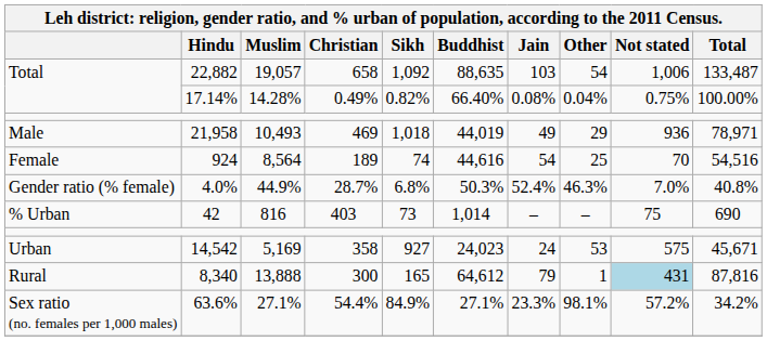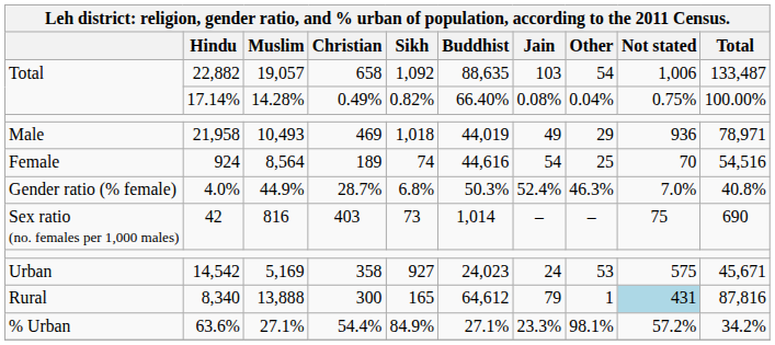42 | column 1: % Urban -> Sex ratio (no. females per 1,000 males)
63.6% | column 1: Sex ratio (no. females per 1,000 males) -> % Urban
